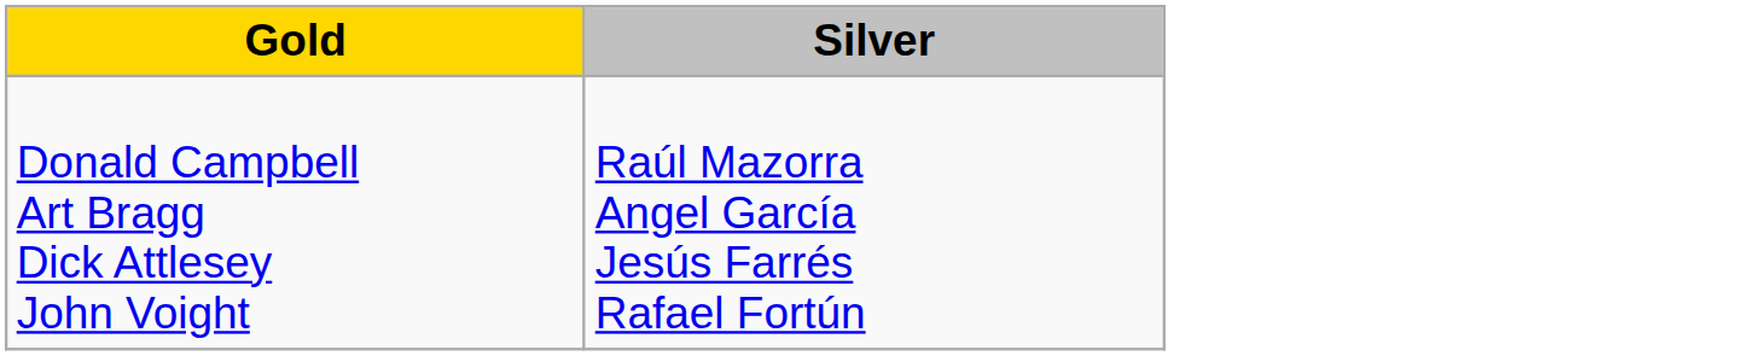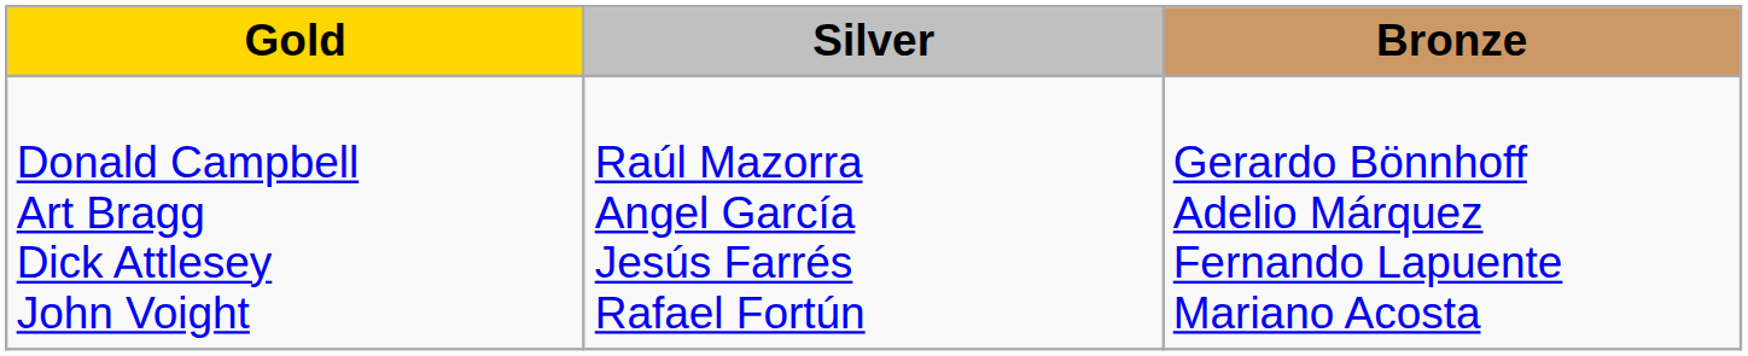+ column: Bronze | Gerardo Bönnhoff Adelio Márquez Fernando Lapuente Mariano Acosta
